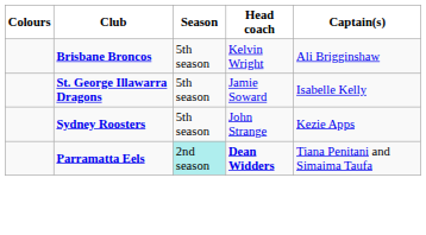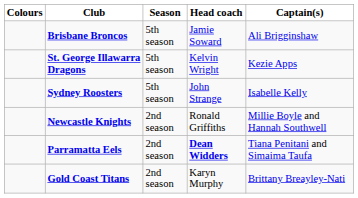Brisbane Broncos | Head coach: Kelvin Wright -> Jamie Soward
St. George Illawarra Dragons | Head coach: Jamie Soward -> Kelvin Wright
St. George Illawarra Dragons | Captain(s): Isabelle Kelly -> Kezie Apps
Sydney Roosters | Captain(s): Kezie Apps -> Isabelle Kelly
+ row: Newcastle Knights | 2nd season | Ronald Griffiths | Millie Boyle and Hannah Southwell
Parramatta Eels | Season: paleturquoise background -> no background
+ row: Gold Coast Titans | 2nd season | Karyn Murphy | Brittany Breayley-Nati
